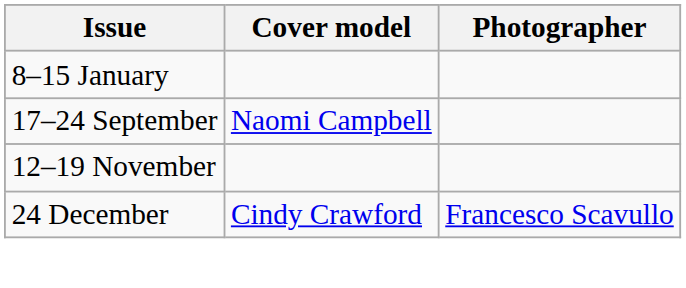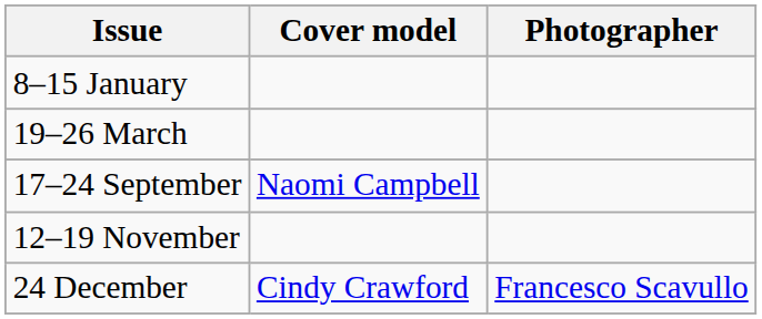+ row: 19–26 March
